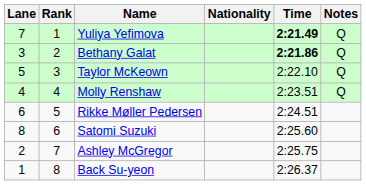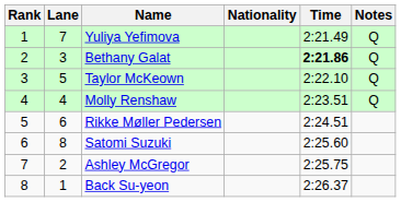columns swapped: Rank <-> Lane
Yuliya Yefimova | Time: bold -> normal
